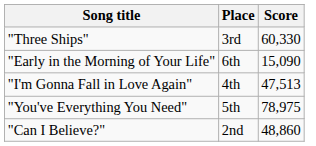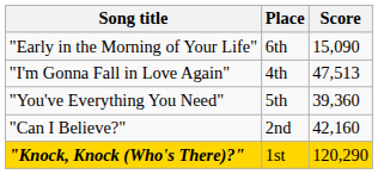- row: "Three Ships" | 3rd | 60,330
"You've Everything You Need" | Score: 78,975 -> 39,360
"Can I Believe?" | Score: 48,860 -> 42,160
+ row: "Knock, Knock (Who's There)?" | 1st | 120,290
